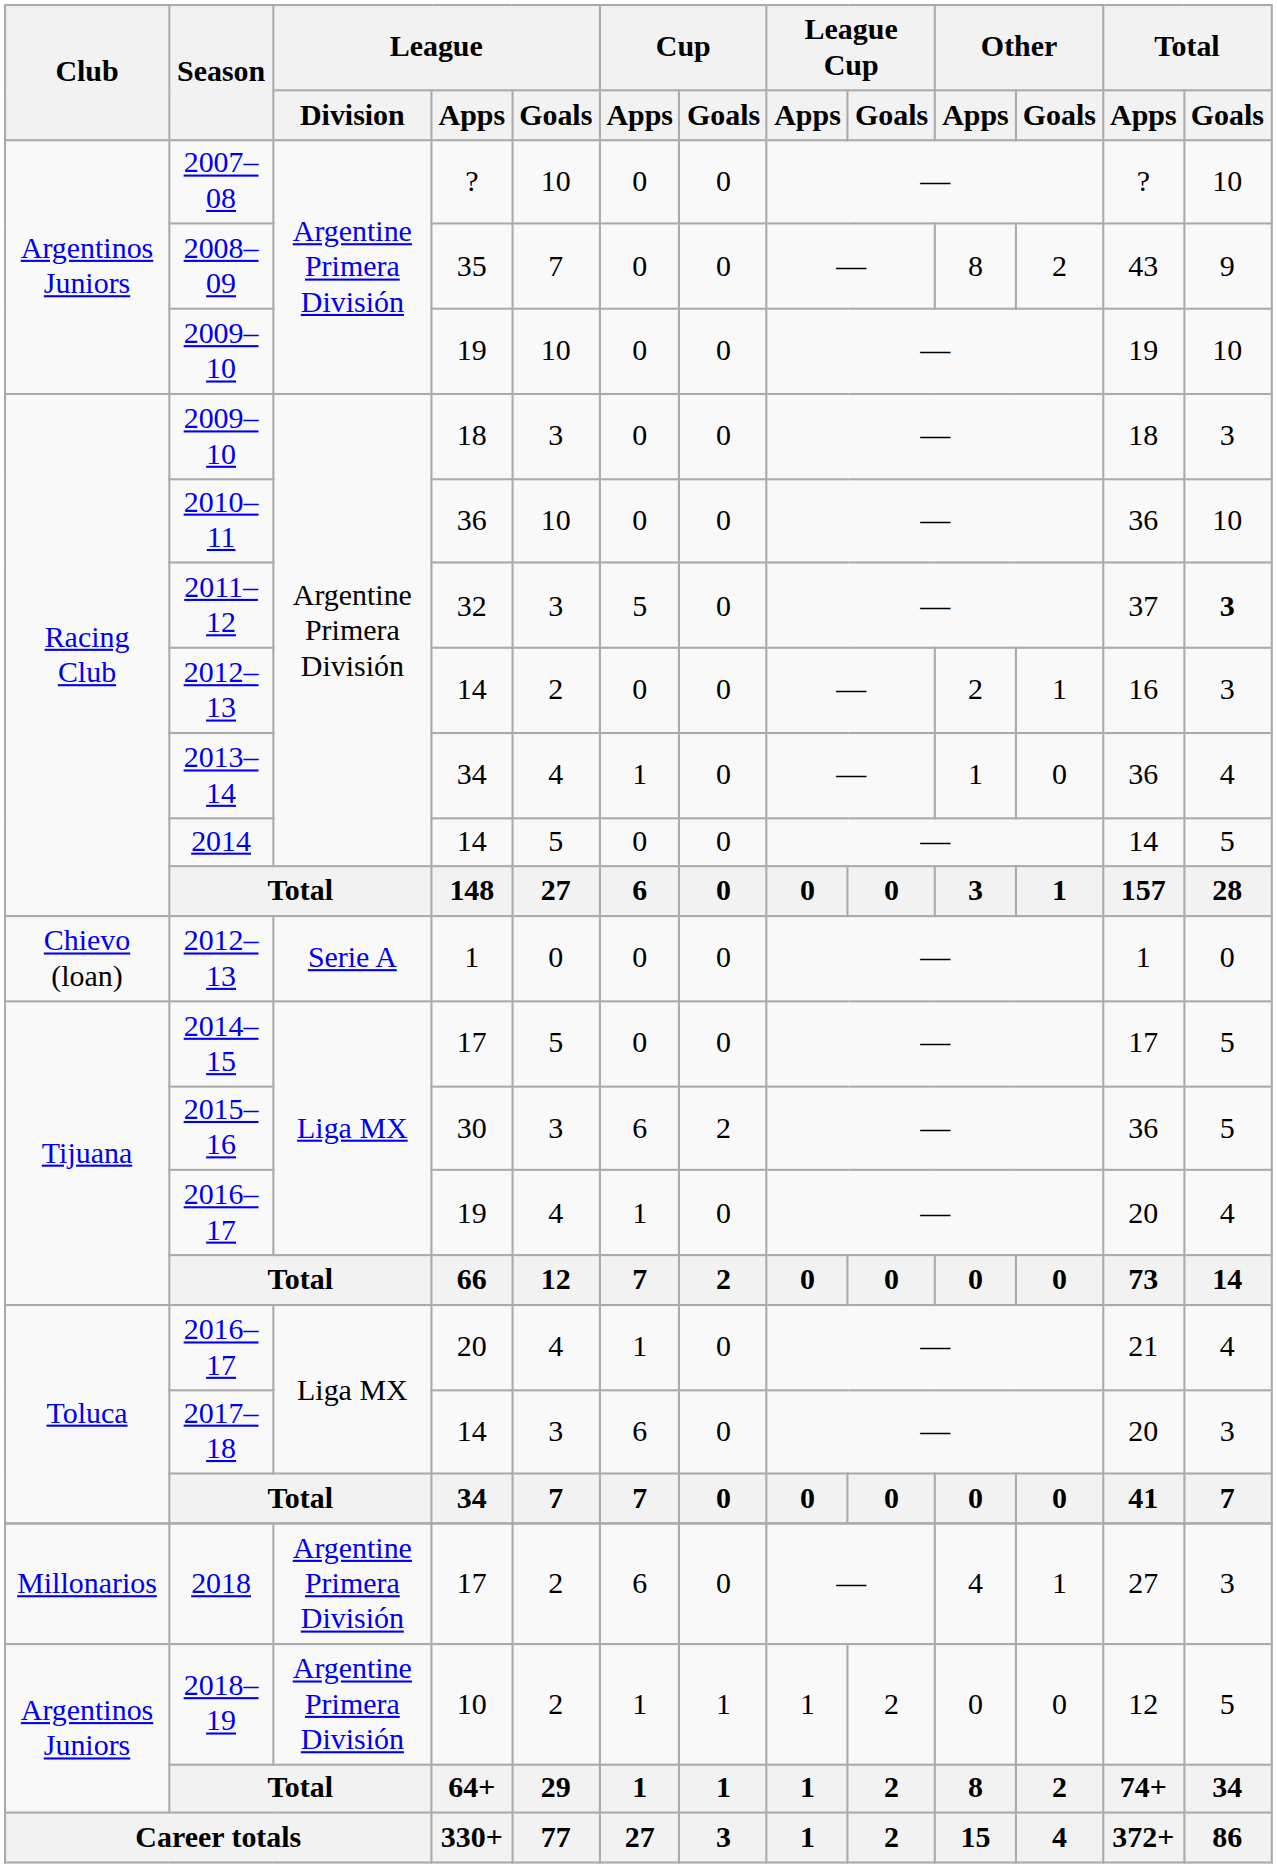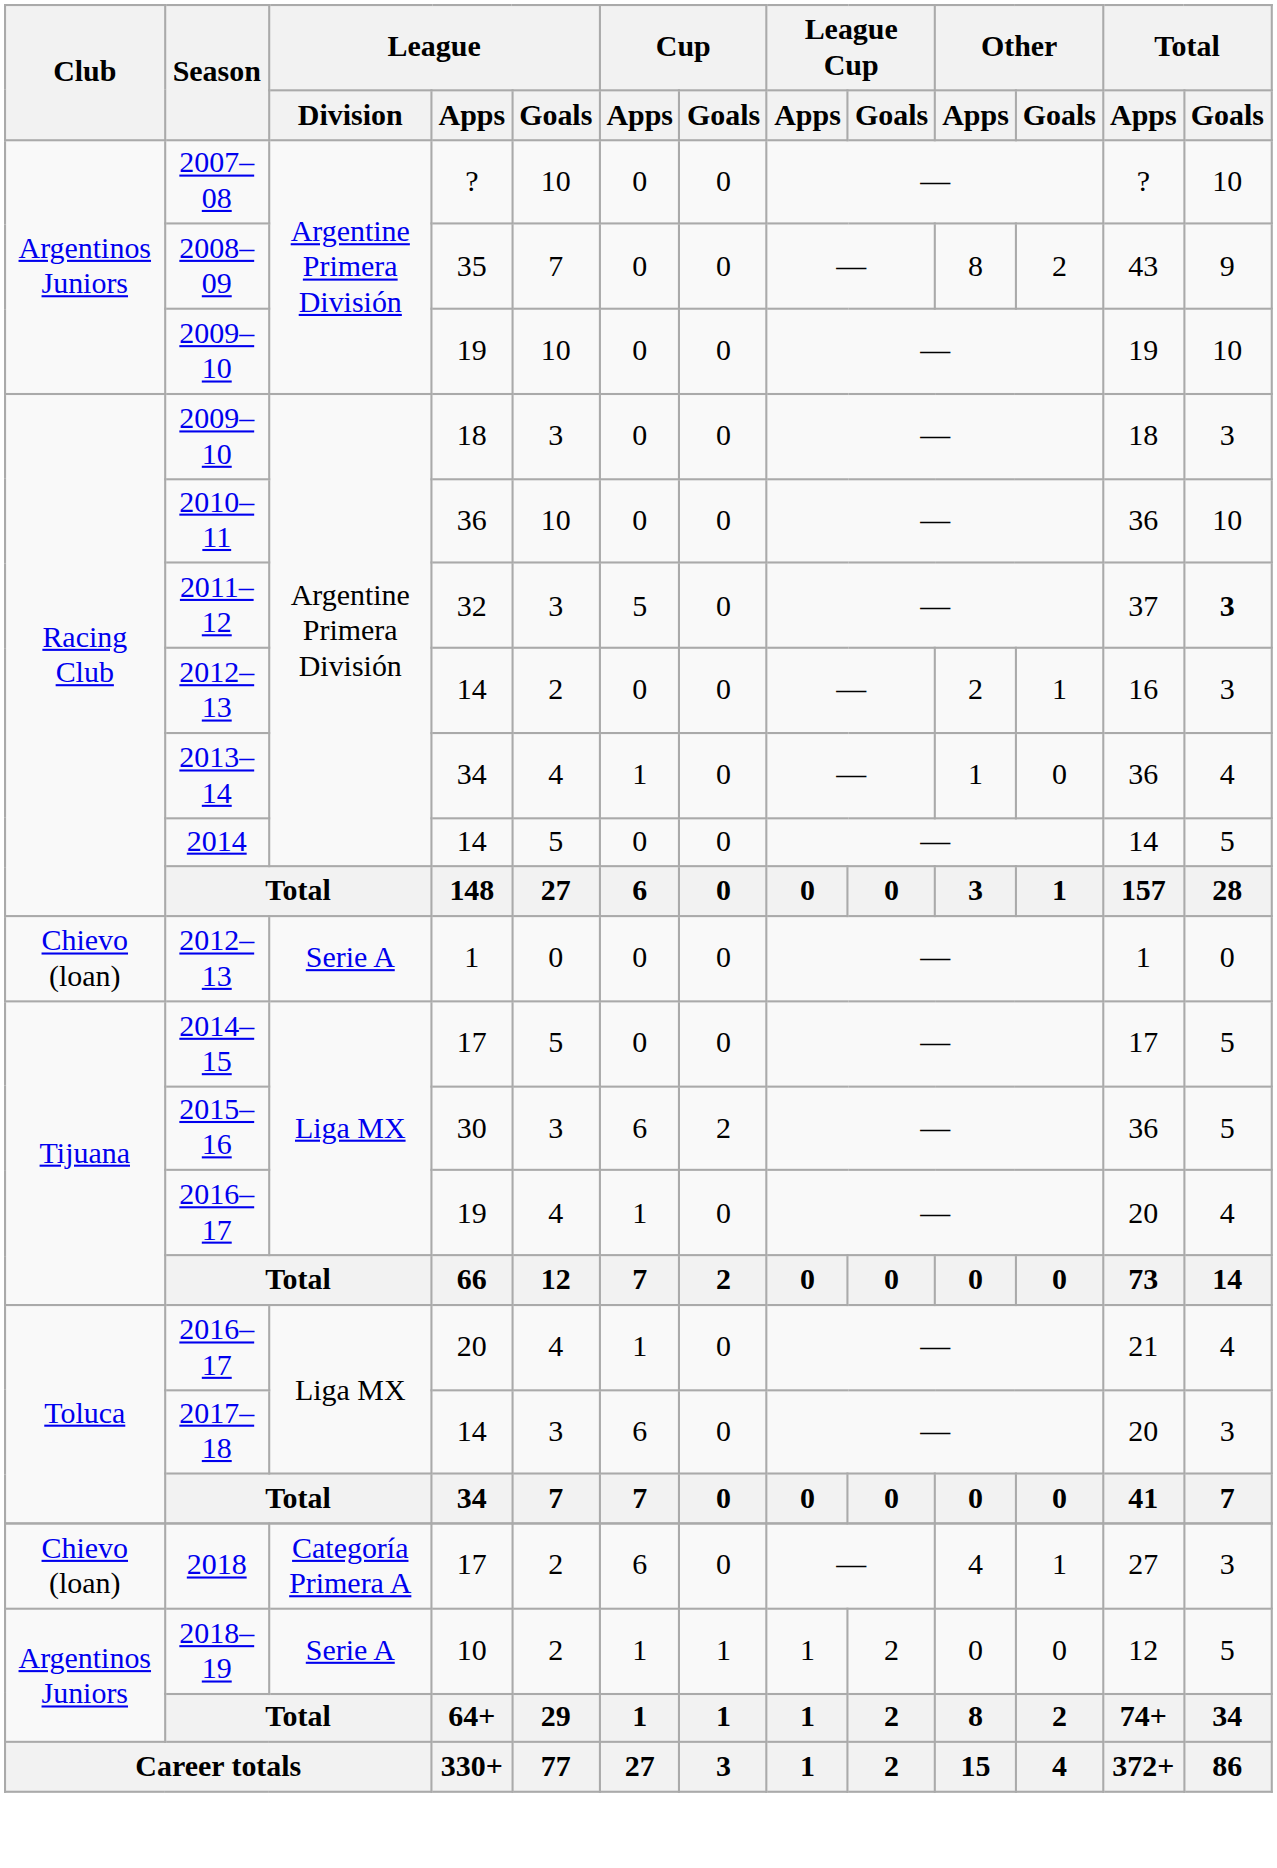2018 | Club: Millonarios -> Chievo (loan)
2018 | League / Division: Argentine Primera División -> Categoría Primera A
2018–19 | League / Division: Argentine Primera División -> Serie A
